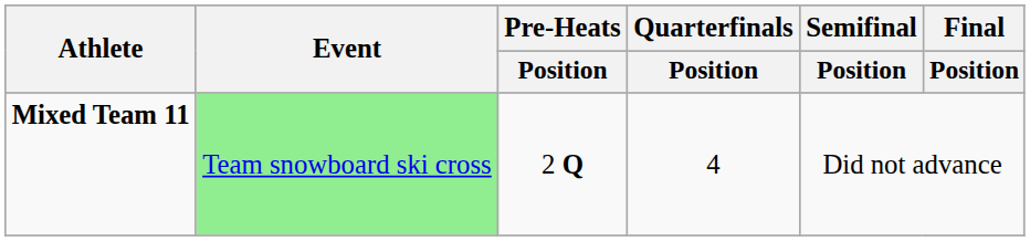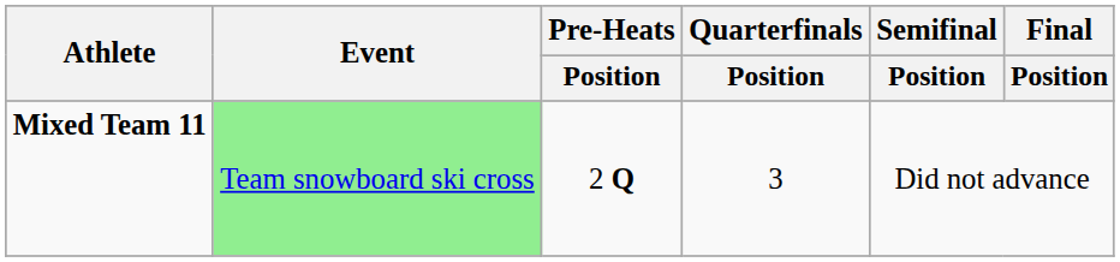Mixed Team 11 | Quarterfinals / Position: 4 -> 3
